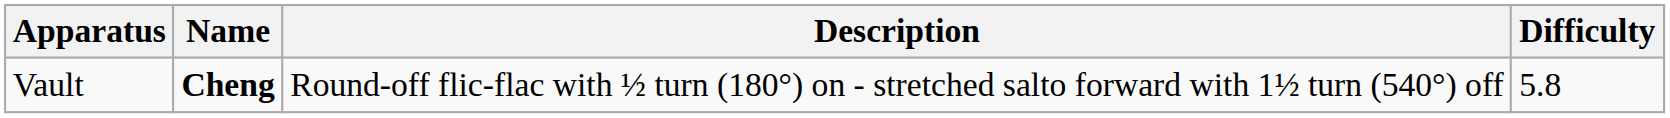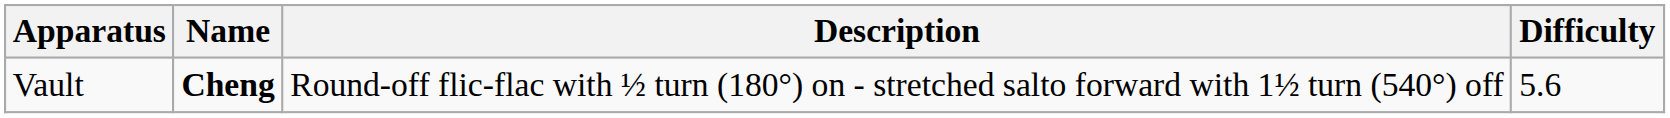Vault | Difficulty: 5.8 -> 5.6
